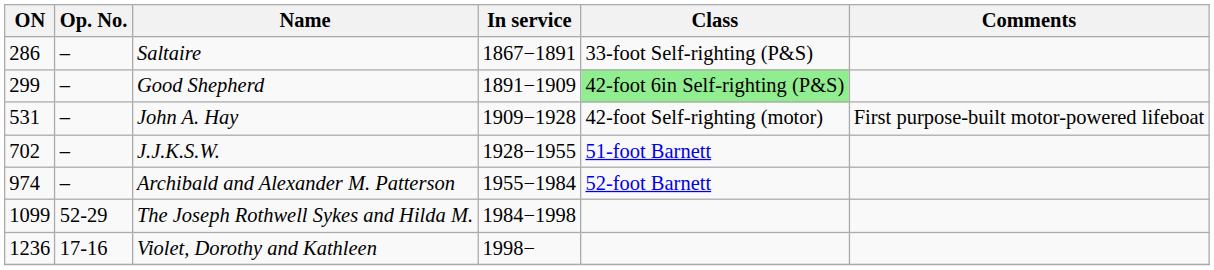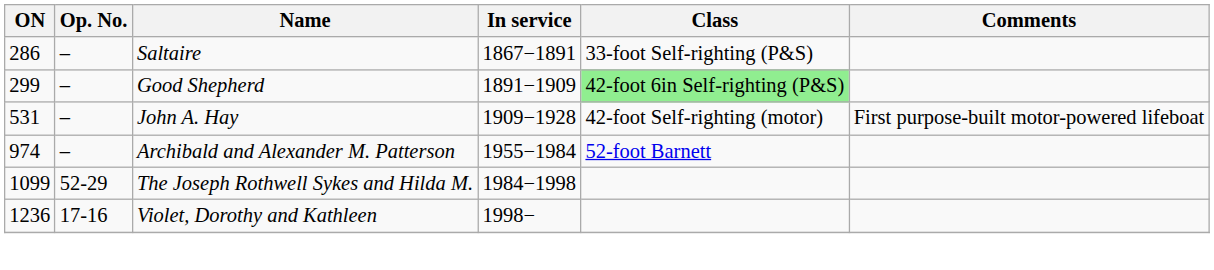- row: 702 | – | J.J.K.S.W. | 1928−1955 | 51-foot Barnett
